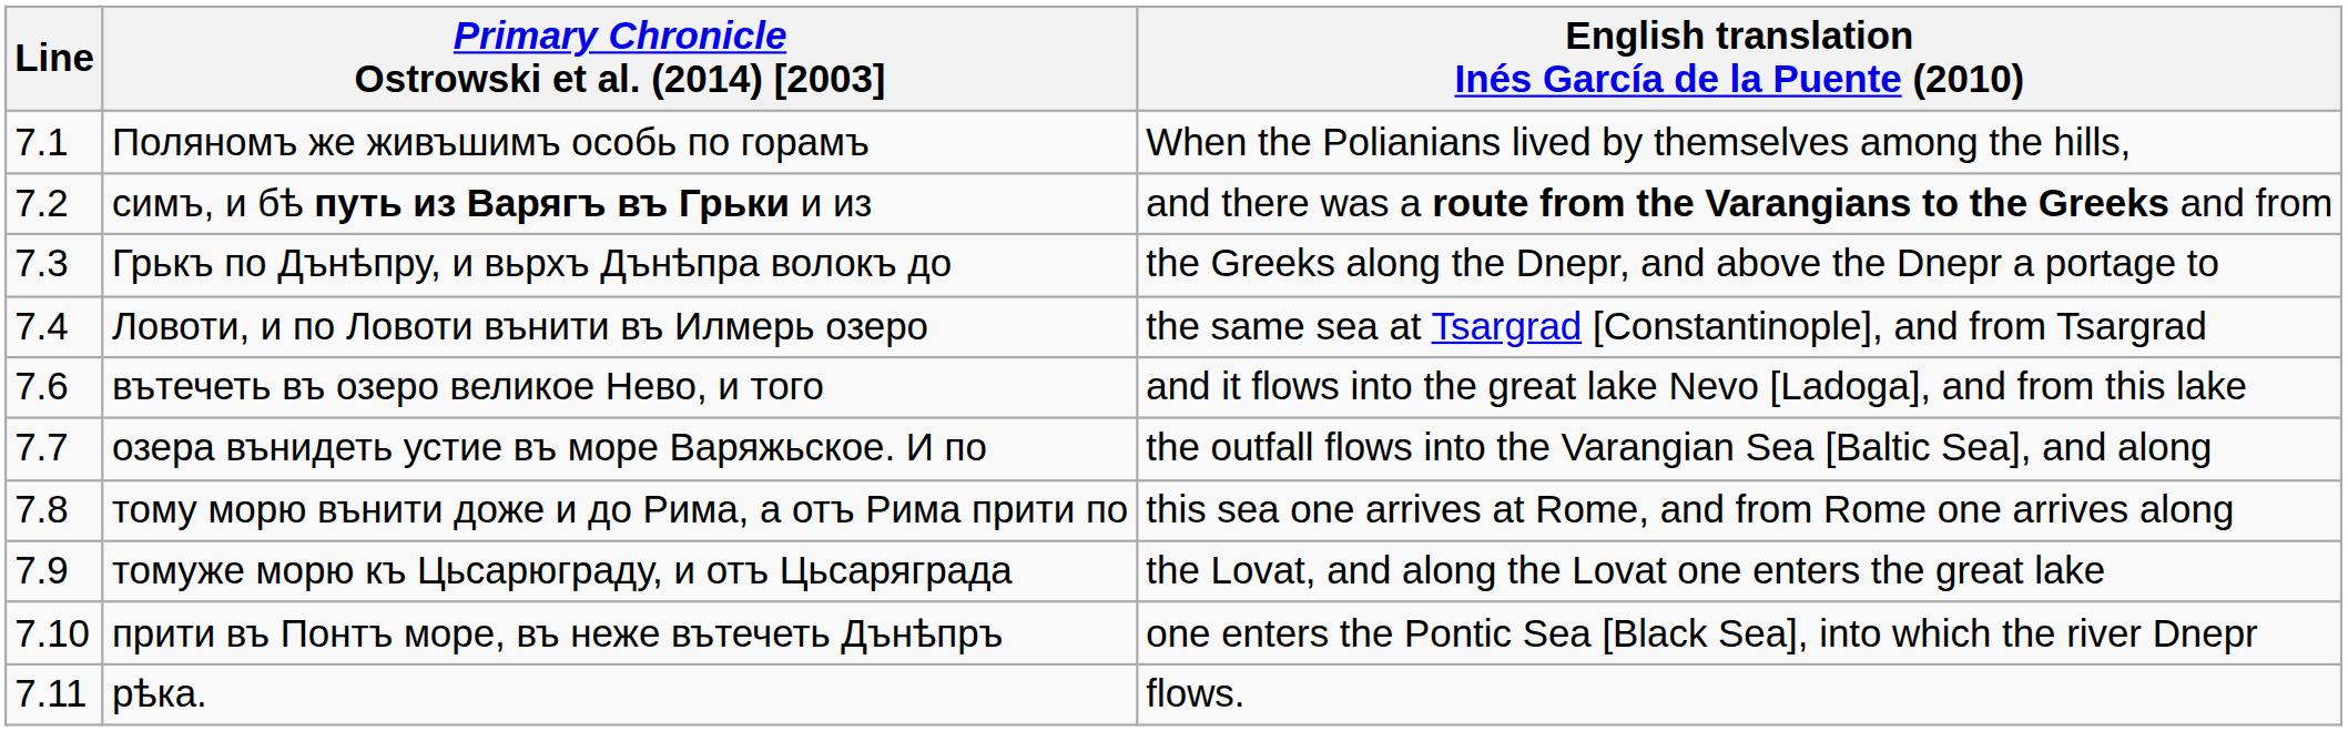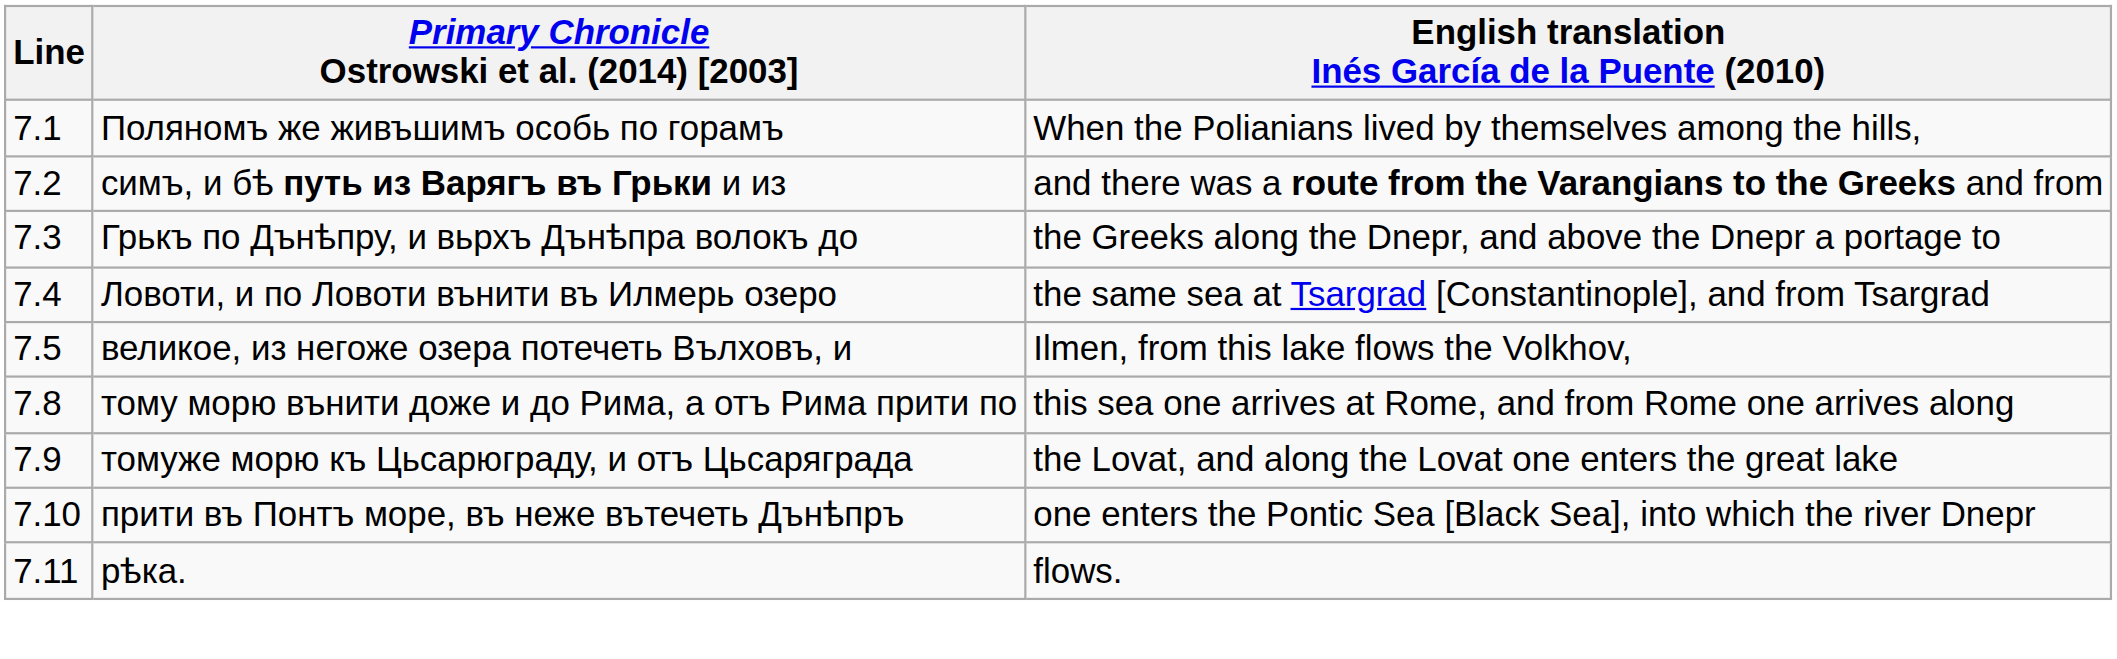+ row: 7.5 | великое, из негоже озера потечеть Вълховъ, и | Ilmen, from this lake flows the Volkhov,
- row: 7.6 | вътечеть въ озеро великое Нево, и того | and it flows into the great lake Nevo [Ladoga], and from this lake
- row: 7.7 | озера вънидеть устие въ море Варяжьское. И по | the outfall flows into the Varangian Sea [Baltic Sea], and along
